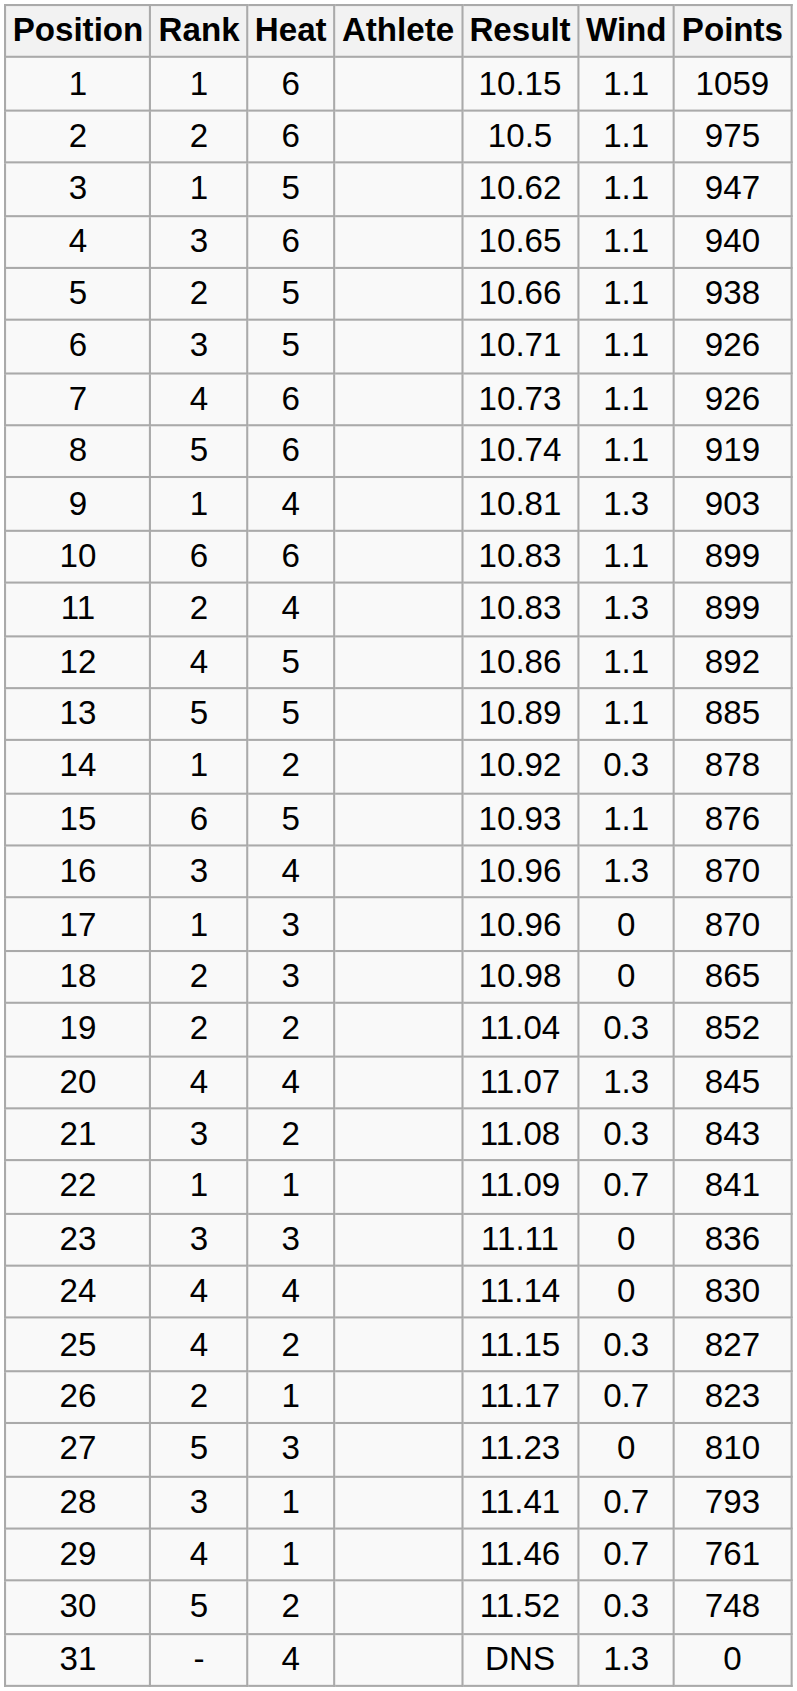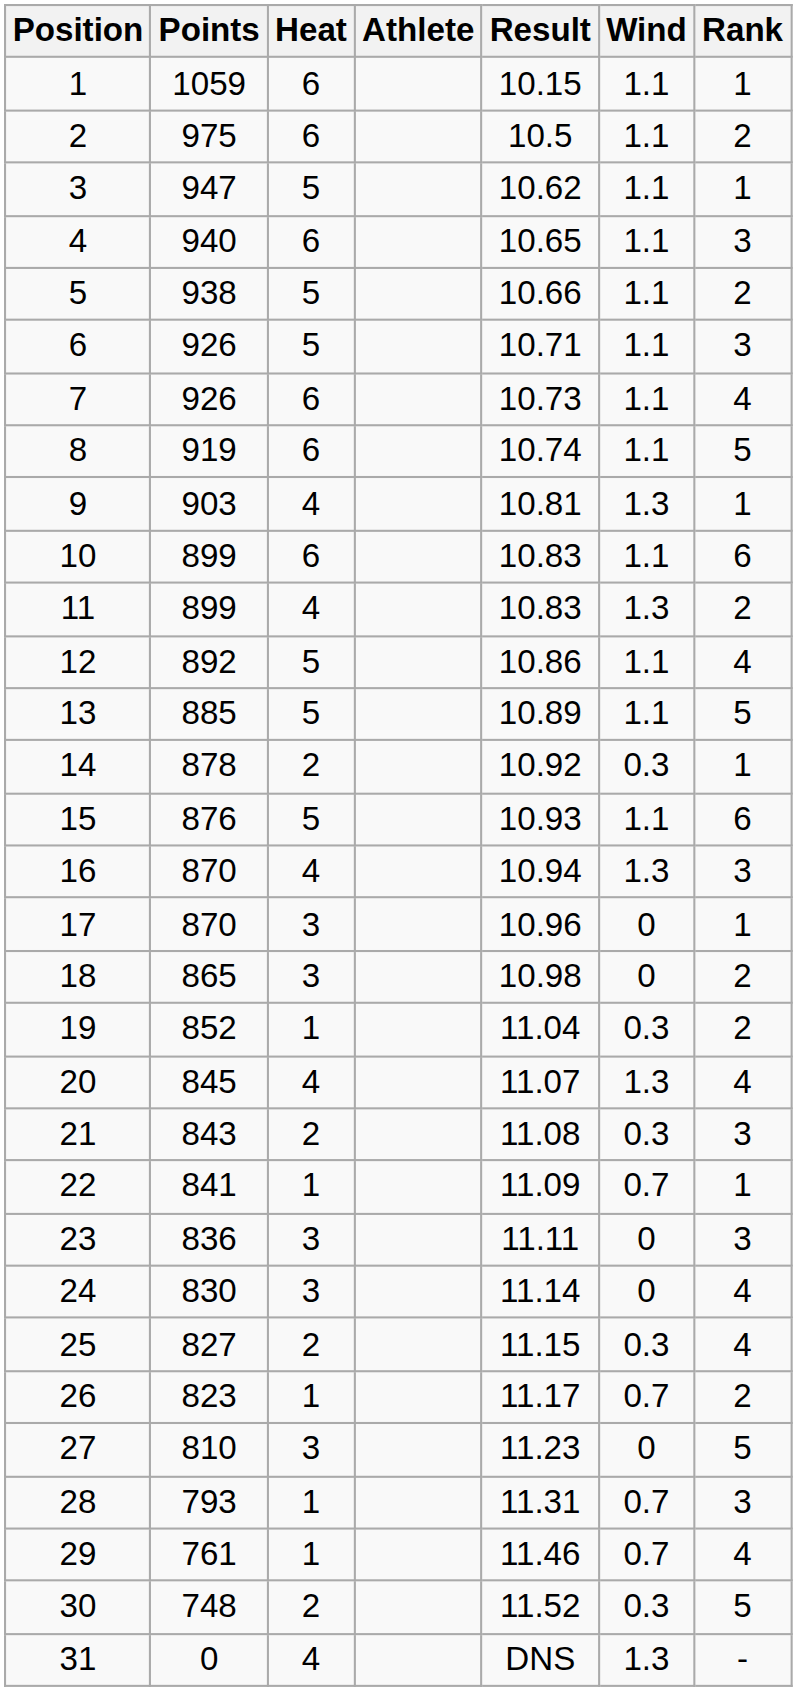columns swapped: Rank <-> Points
16 | Result: 10.96 -> 10.94
19 | Heat: 2 -> 1
24 | Heat: 4 -> 3
28 | Result: 11.41 -> 11.31
